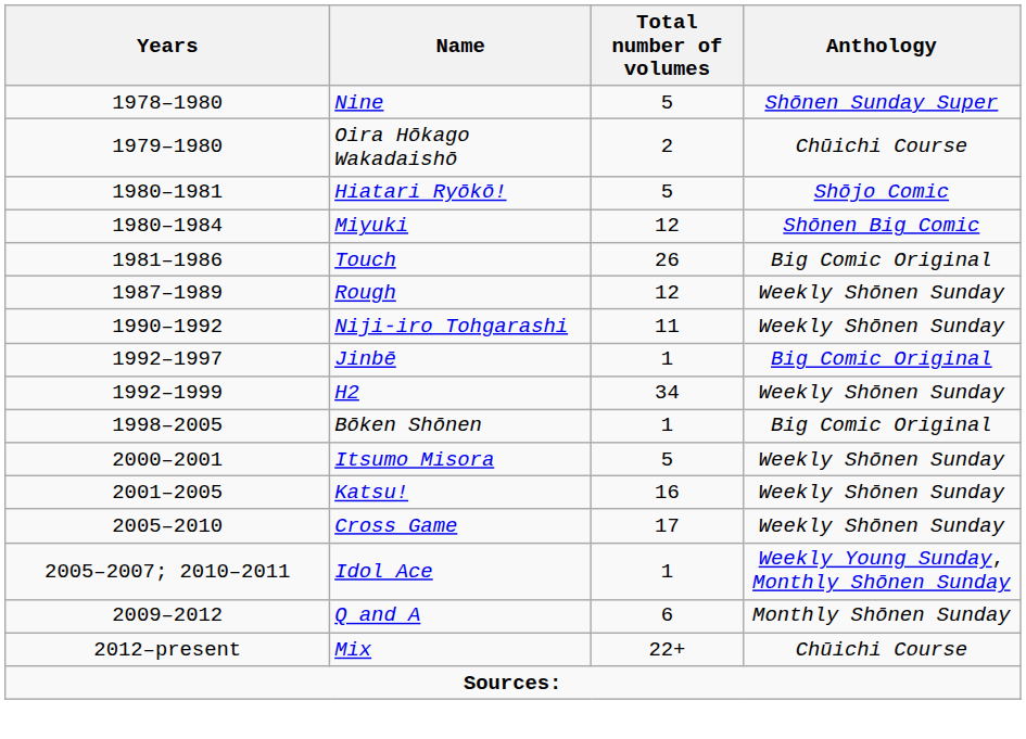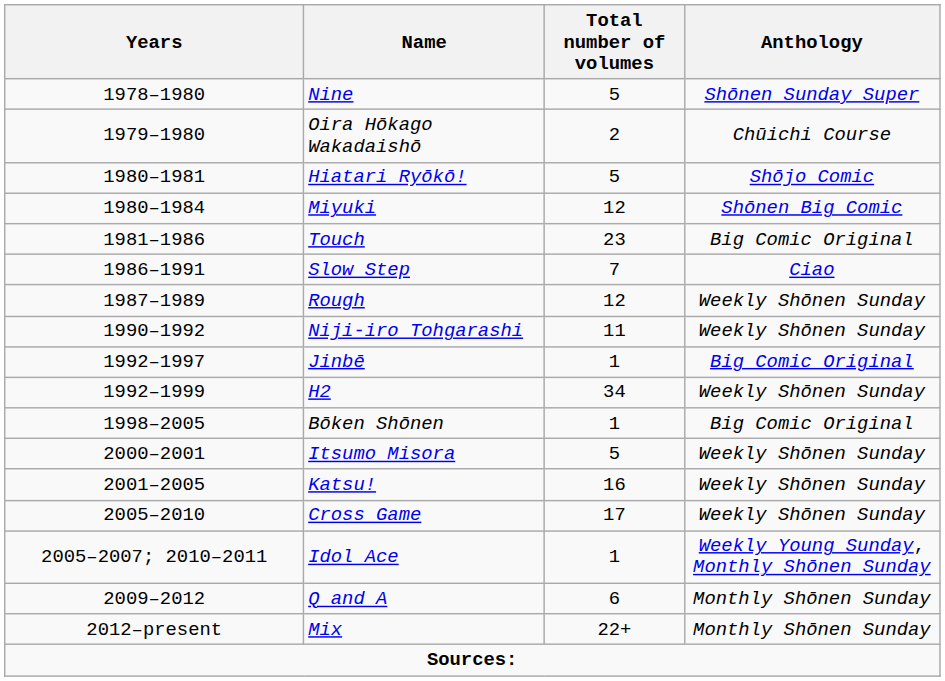Touch | Total number of volumes: 26 -> 23
+ row: 1986–1991 | Slow Step | 7 | Ciao
Mix | Anthology: Chūichi Course -> Monthly Shōnen Sunday
